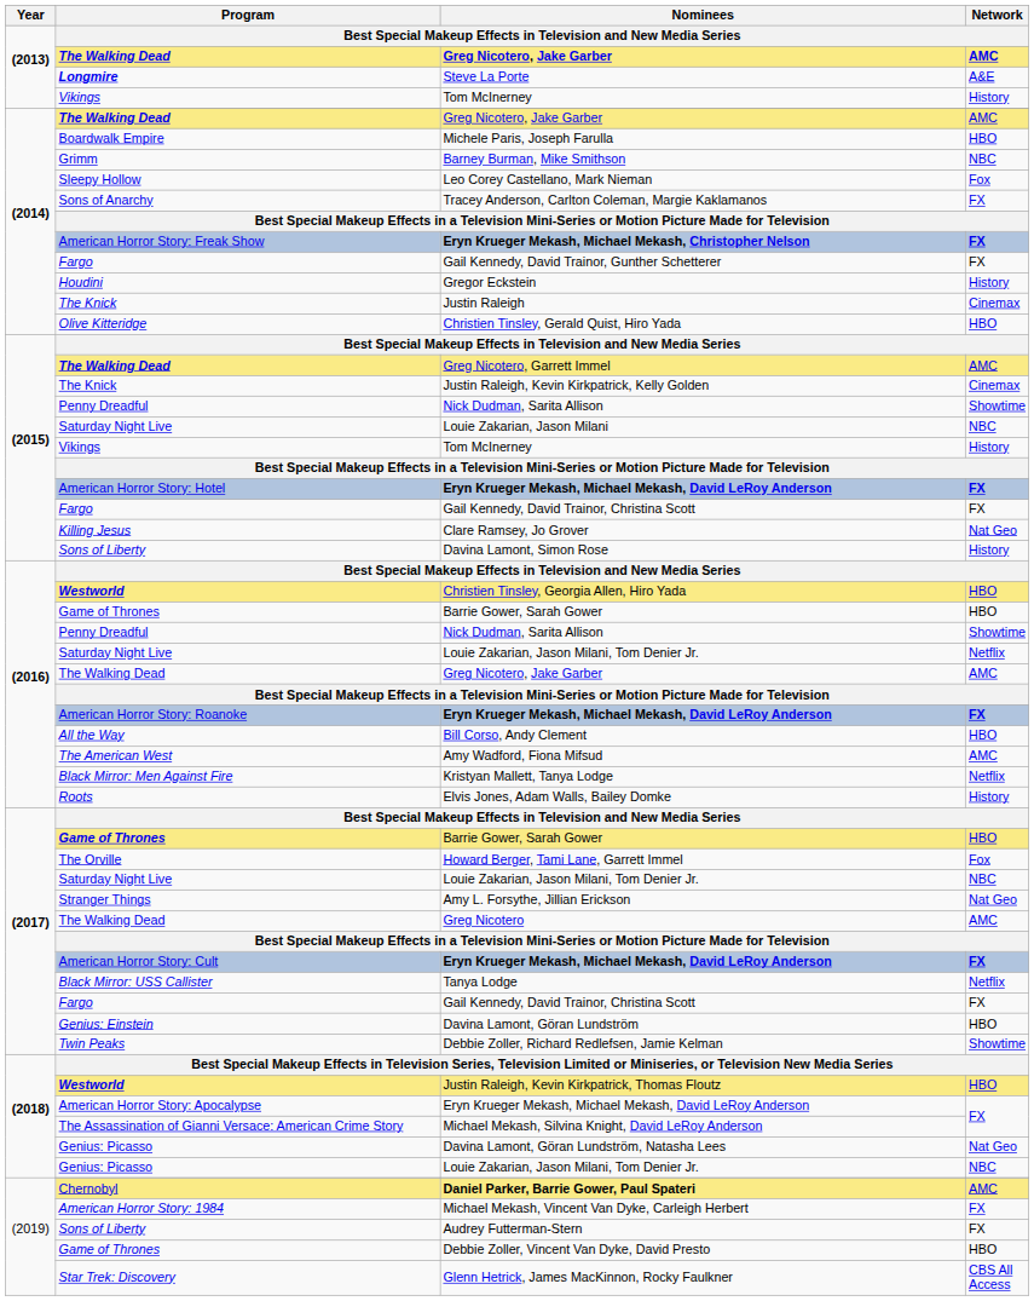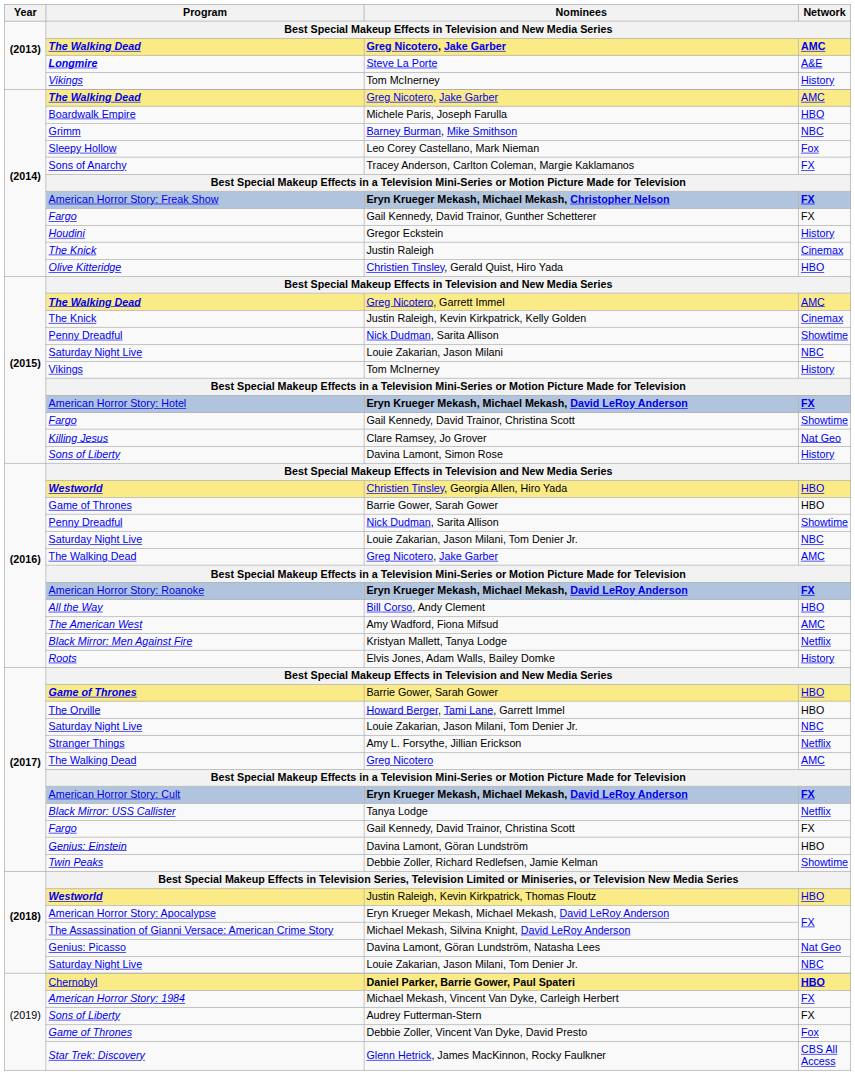(2015) / Gail Kennedy, David Trainor, Christina Scott | Network: FX -> Showtime
(2016) / Louie Zakarian, Jason Milani, Tom Denier Jr. | Network: Netflix -> NBC
Howard Berger, Tami Lane, Garrett Immel | Network: Fox -> HBO
Amy L. Forsythe, Jillian Erickson | Network: Nat Geo -> Netflix
(2018) / Louie Zakarian, Jason Milani, Tom Denier Jr. | Program: Genius: Picasso -> Saturday Night Live
Daniel Parker, Barrie Gower, Paul Spateri | Network: AMC -> HBO
Debbie Zoller, Vincent Van Dyke, David Presto | Network: HBO -> Fox
